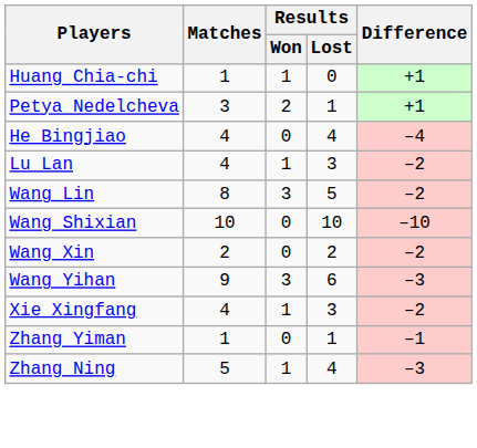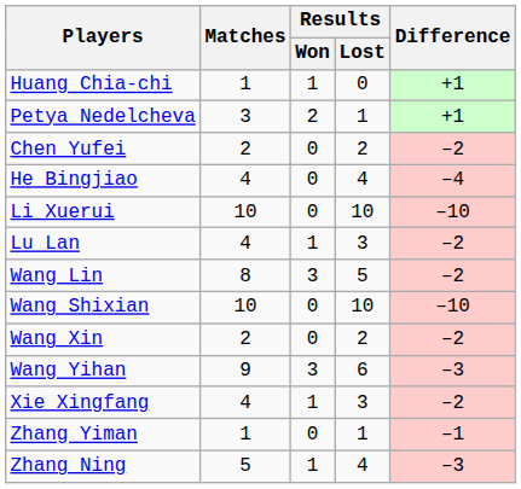+ row: Chen Yufei | 2 | 0 | 2 | –2
+ row: Li Xuerui | 10 | 0 | 10 | –10
